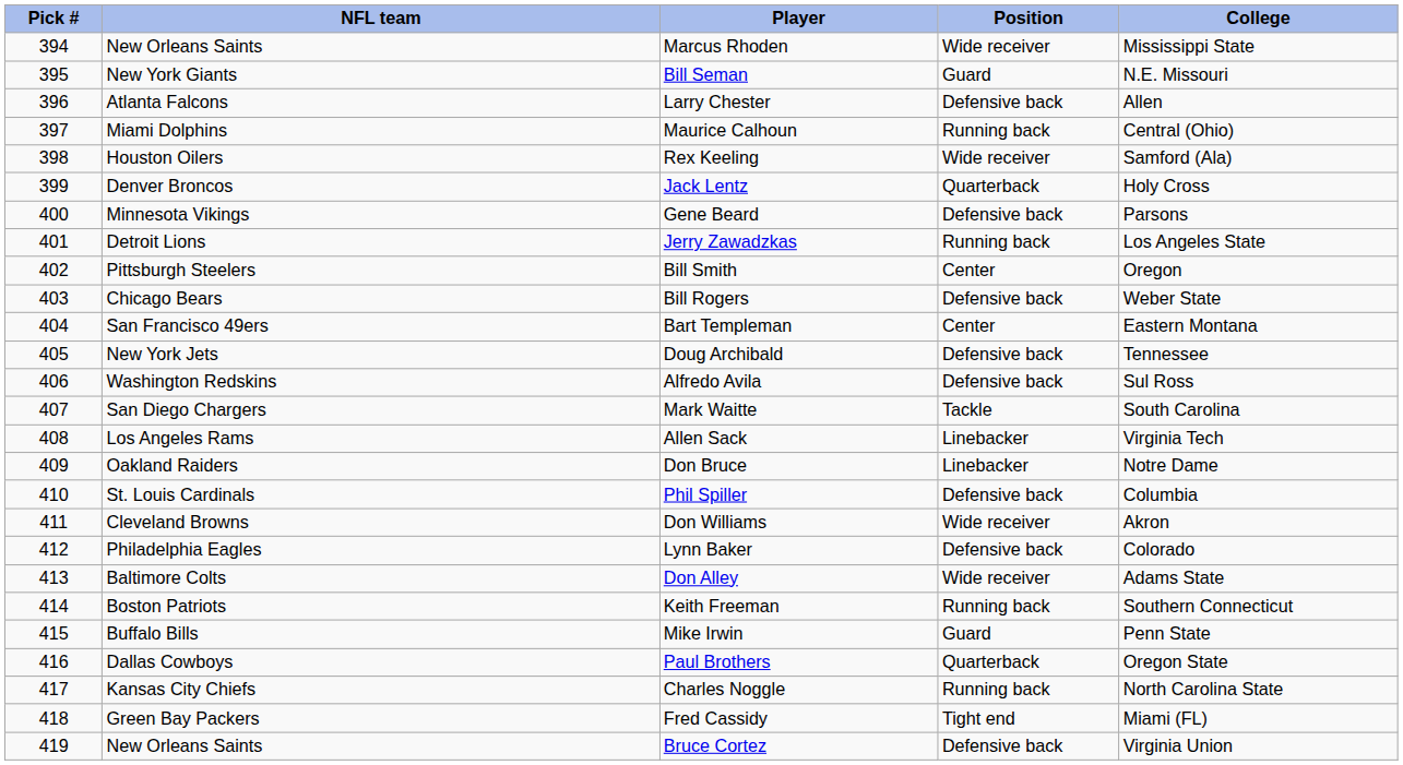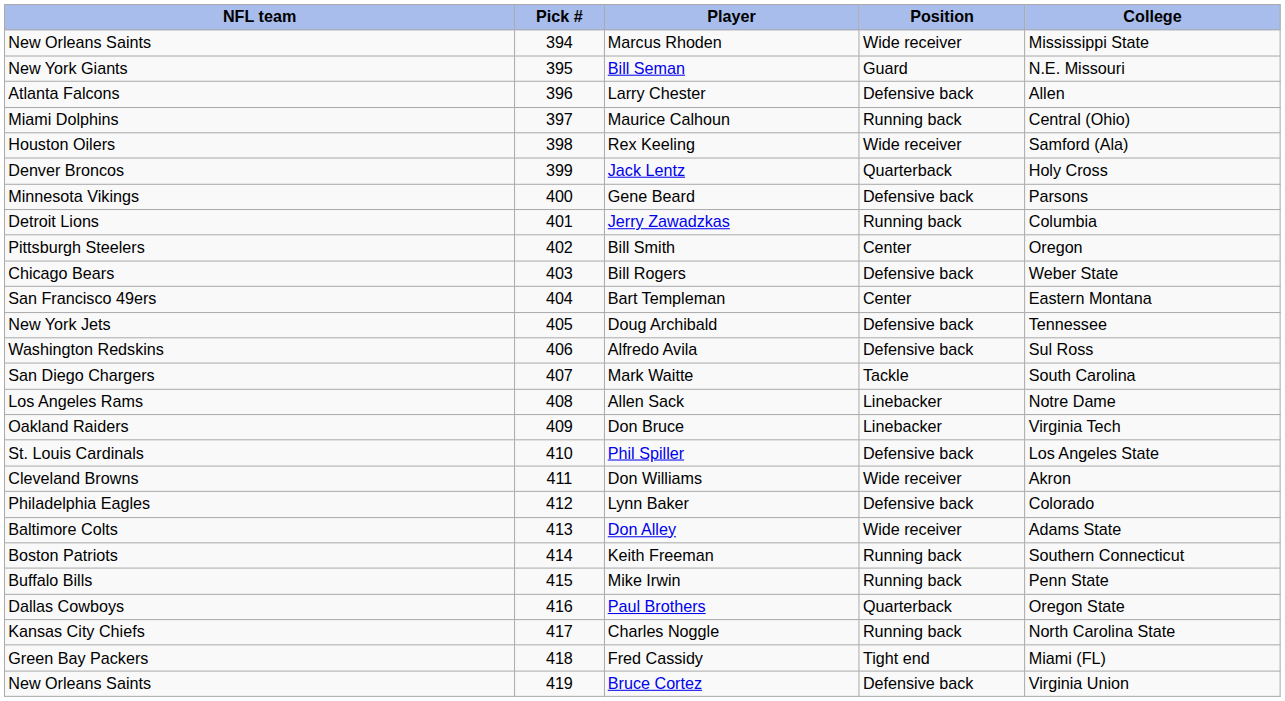columns swapped: Pick # <-> NFL team
Jerry Zawadzkas | College: Los Angeles State -> Columbia
Allen Sack | College: Virginia Tech -> Notre Dame
Don Bruce | College: Notre Dame -> Virginia Tech
Phil Spiller | College: Columbia -> Los Angeles State
Mike Irwin | Position: Guard -> Running back
